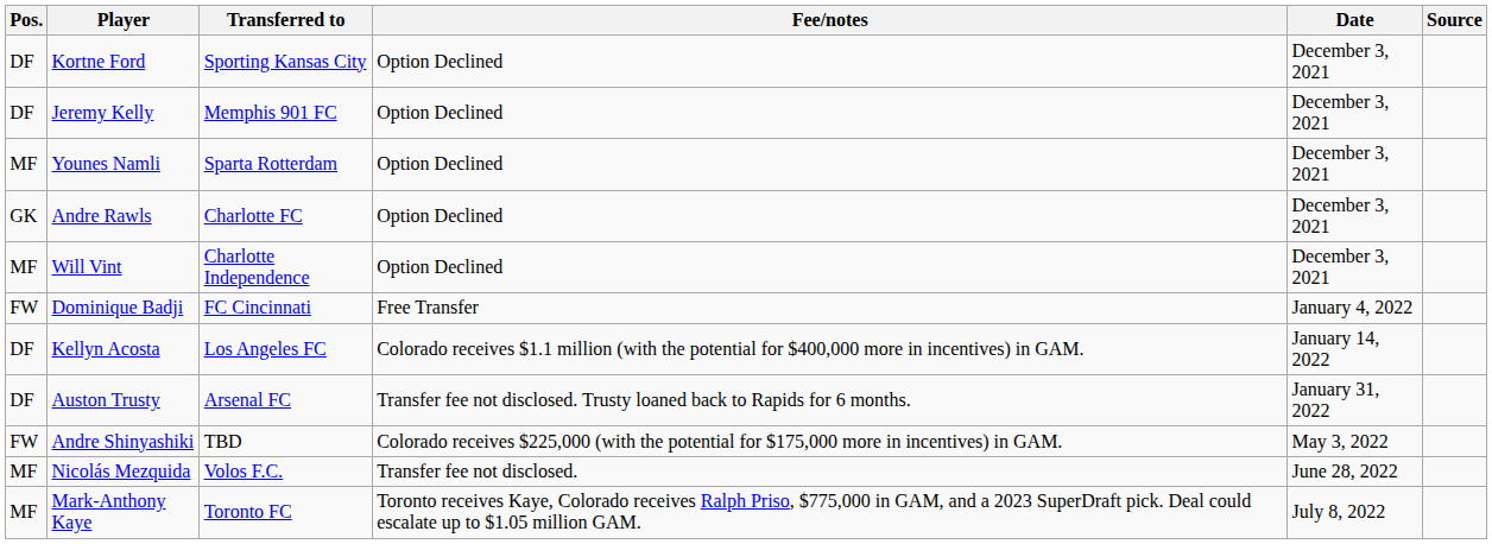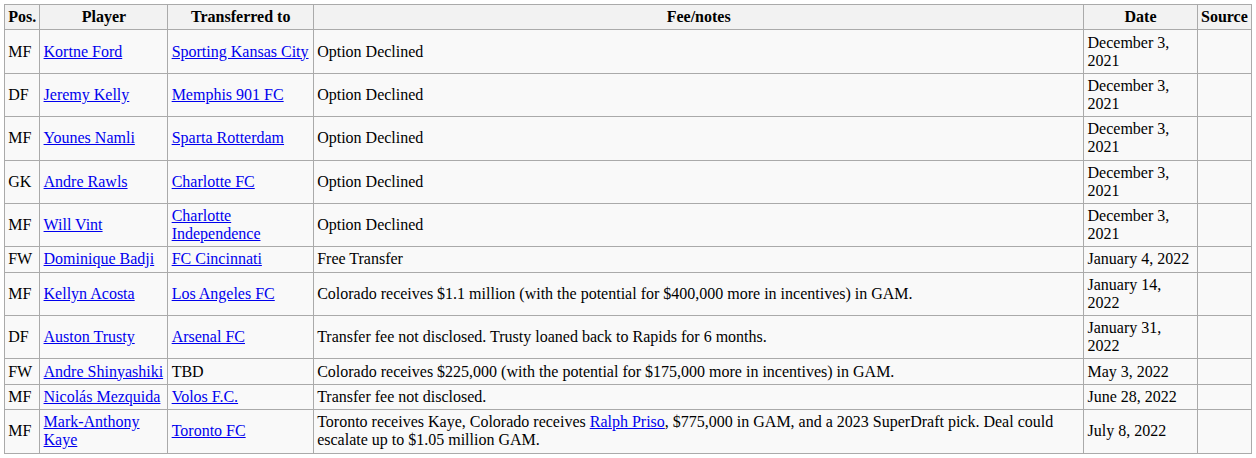Kortne Ford | Pos.: DF -> MF
Kellyn Acosta | Pos.: DF -> MF
